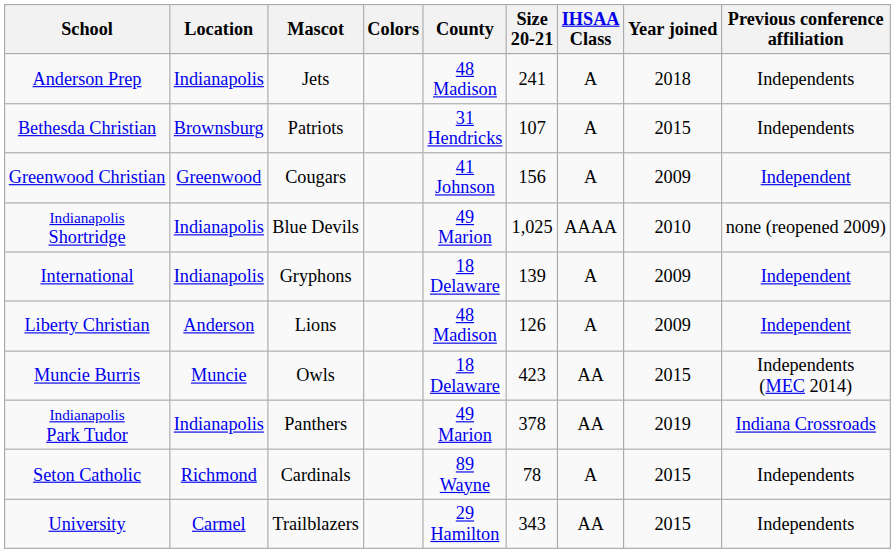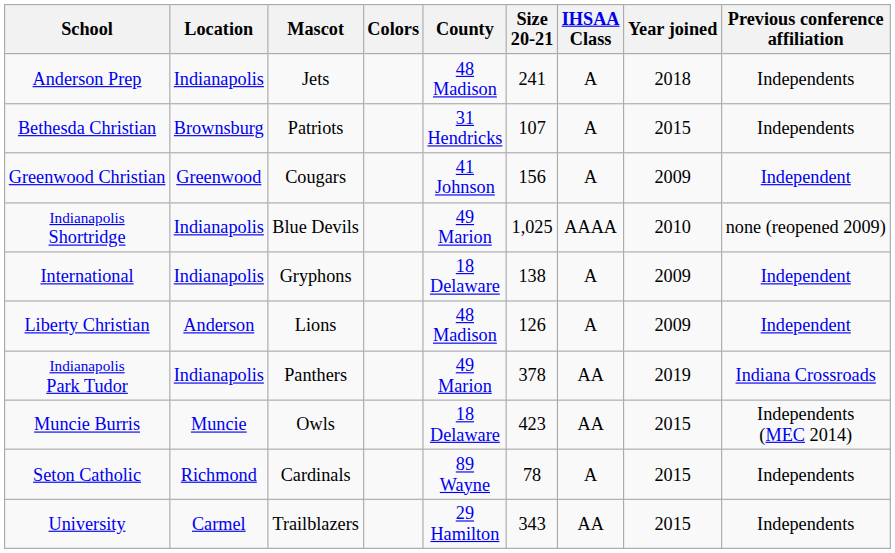International | Size 20-21: 139 -> 138
rows swapped: Muncie Burris <-> Indianapolis Park Tudor
